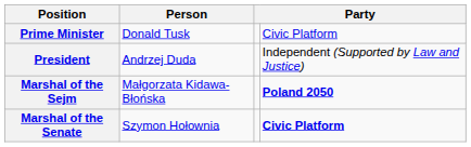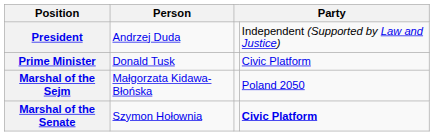rows swapped: President <-> Prime Minister
Marshal of the Sejm | column 4: bold -> normal
